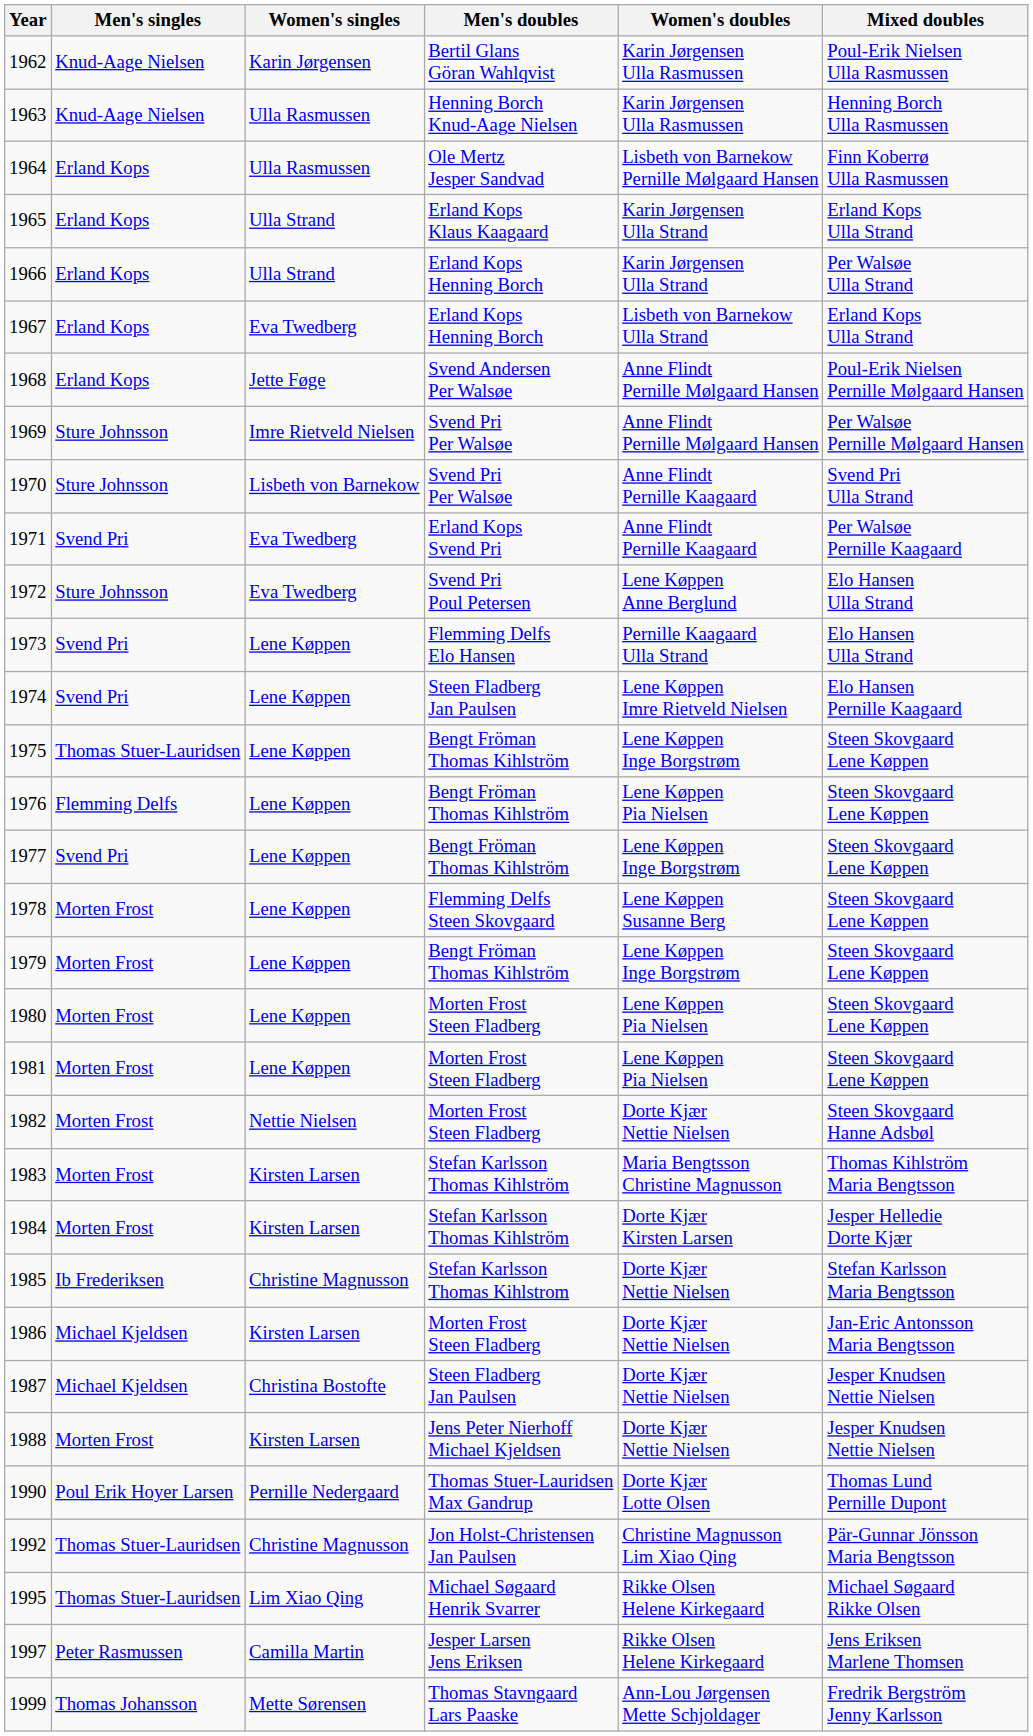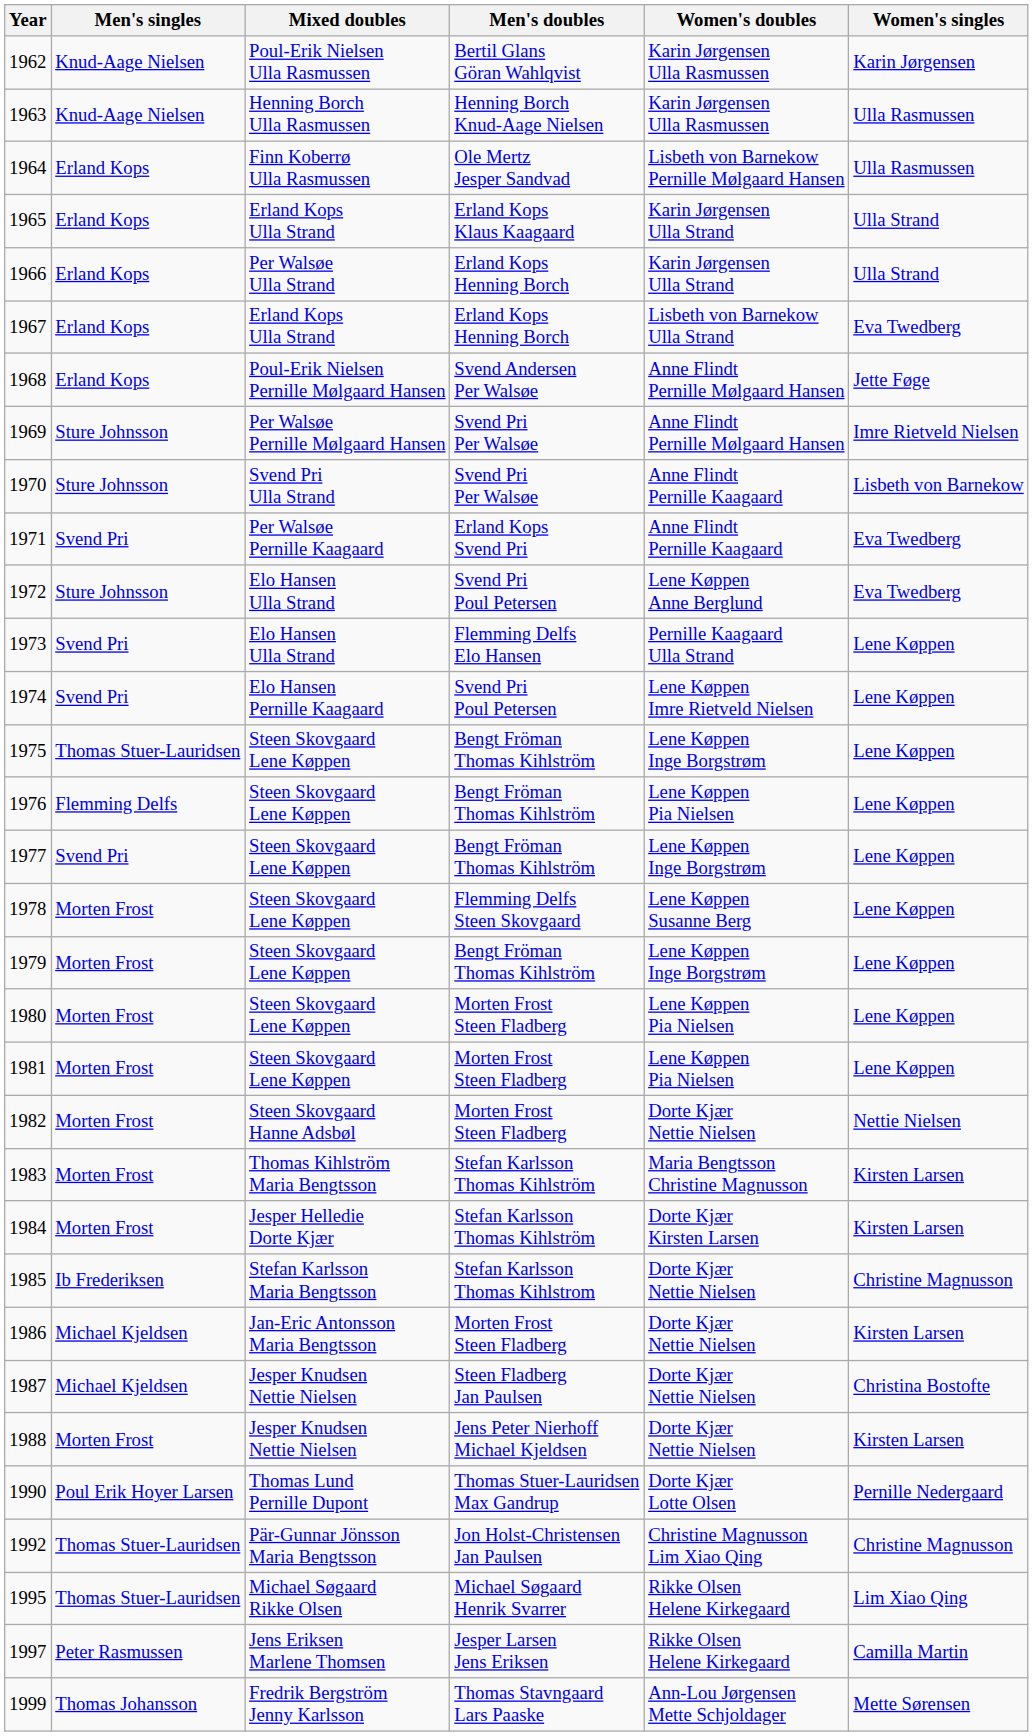columns swapped: Women's singles <-> Mixed doubles
1974 | Men's doubles: Steen Fladberg Jan Paulsen -> Svend Pri Poul Petersen
